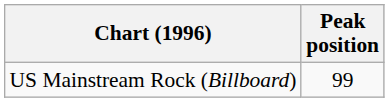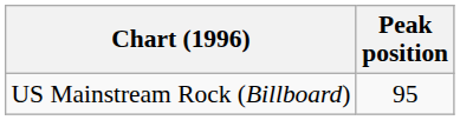US Mainstream Rock (Billboard) | Peak position: 99 -> 95
